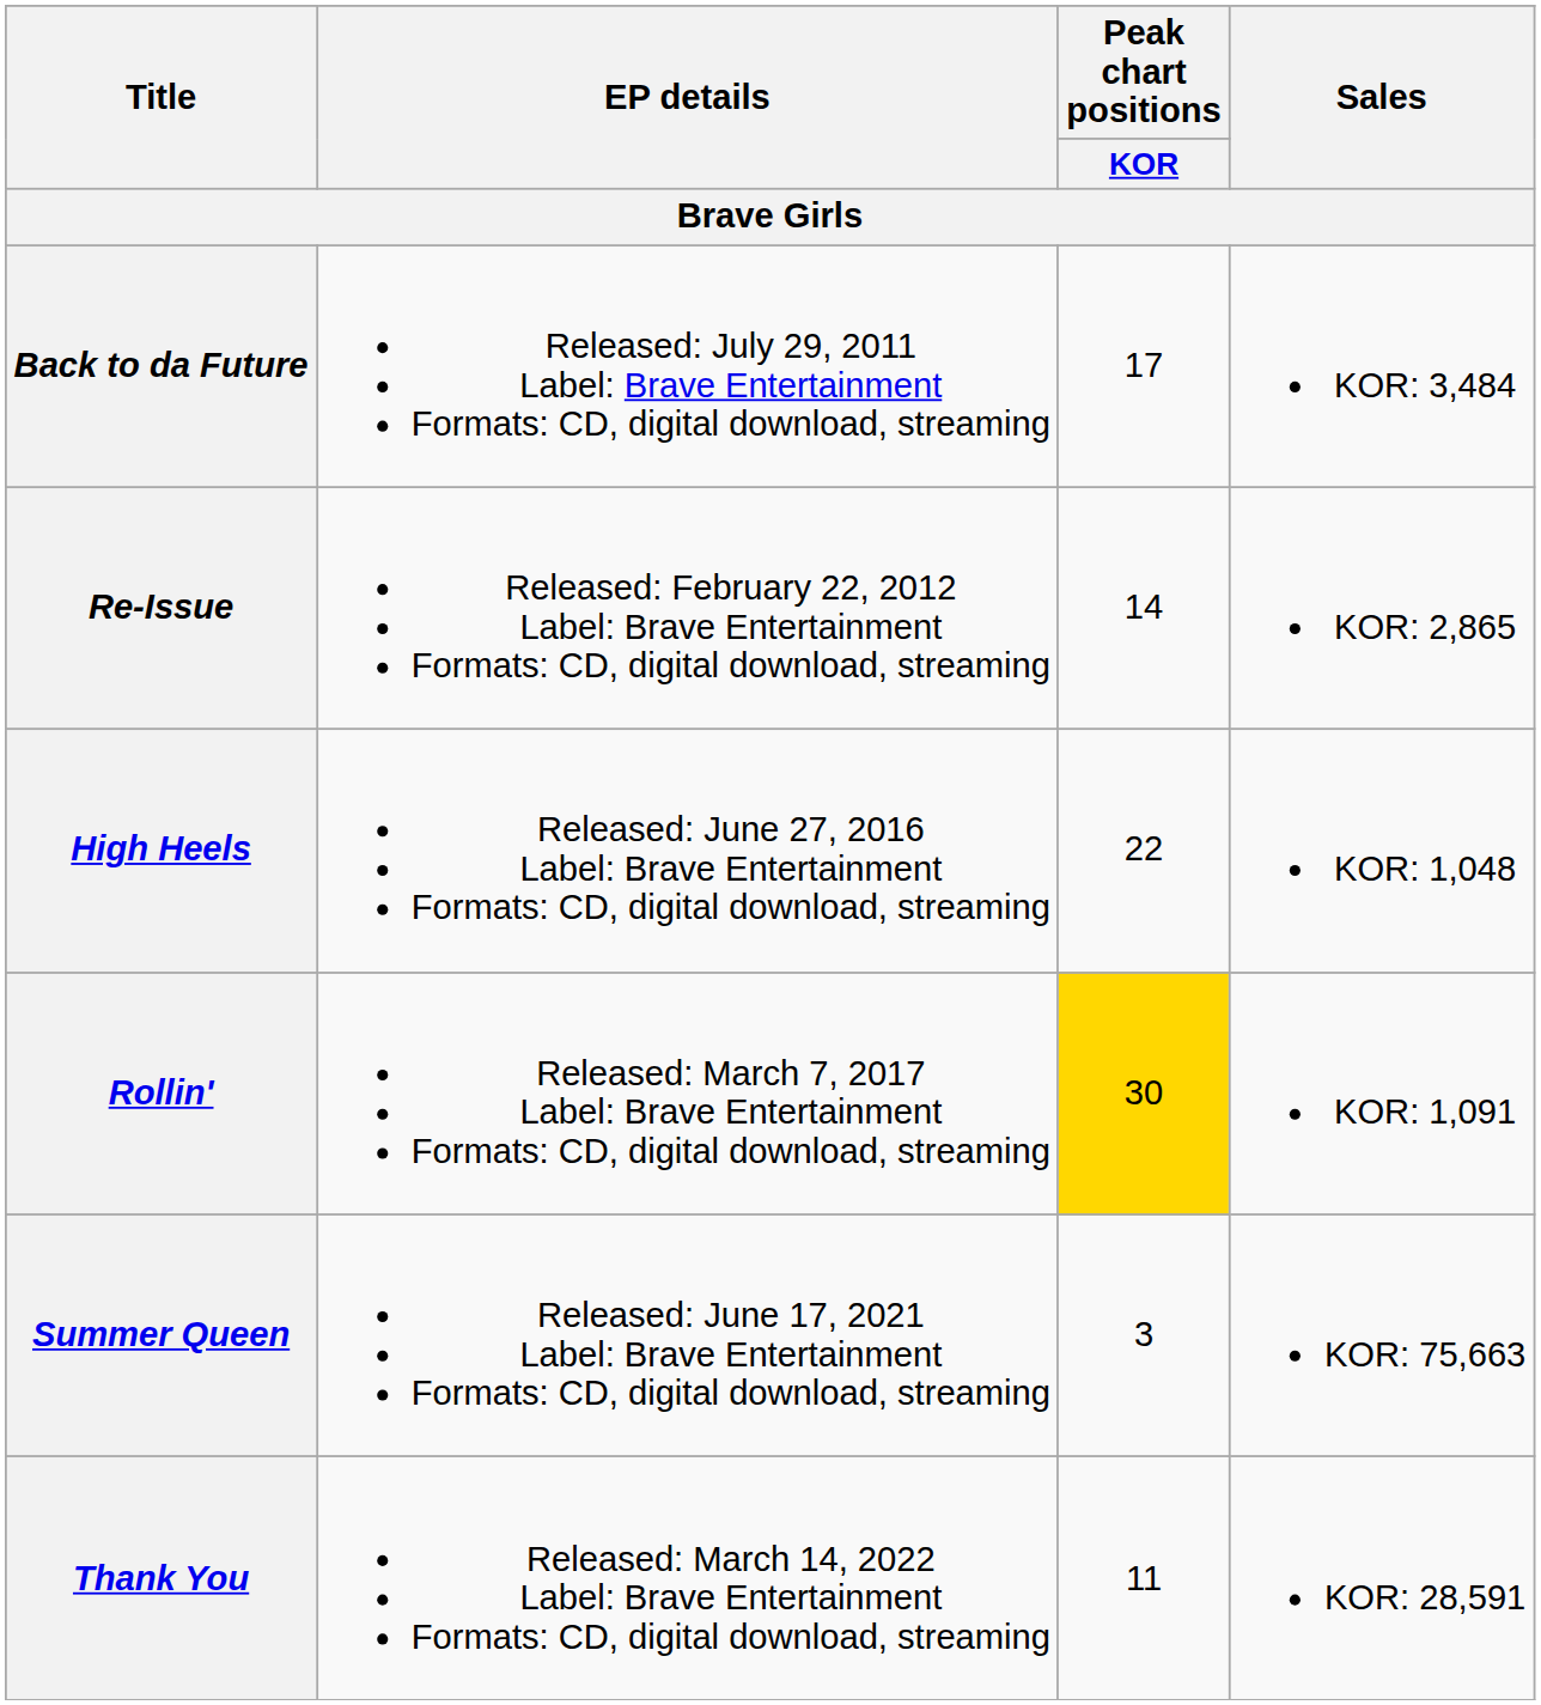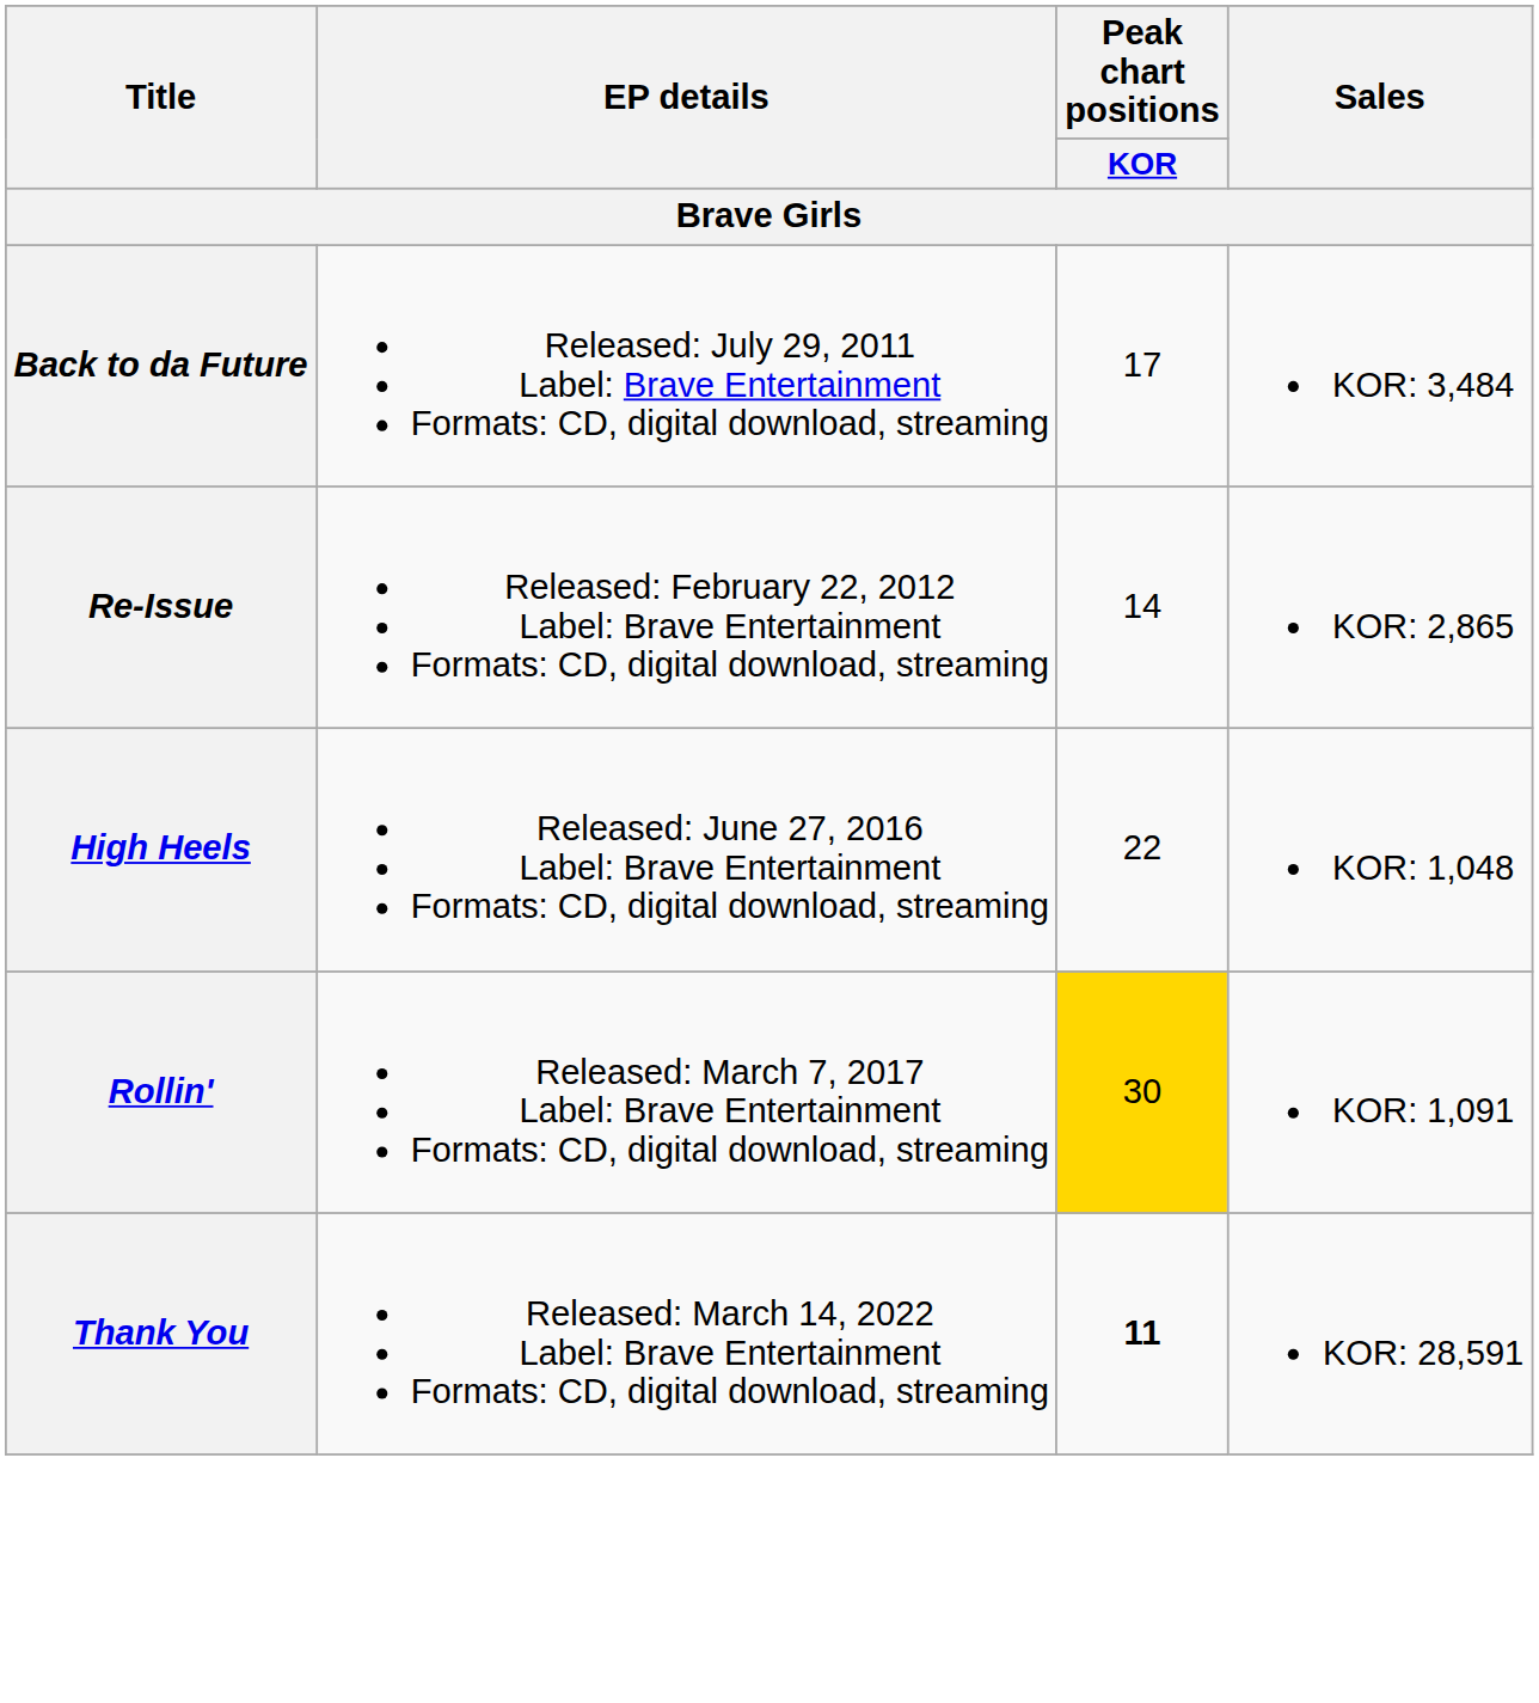- row: Summer Queen | Released: June 17, 2021 Label: Brave Entertainment Formats: CD, digital download, streaming | 3 | KOR: 75,663
Thank You | Peak chart positions / KOR: normal -> bold
